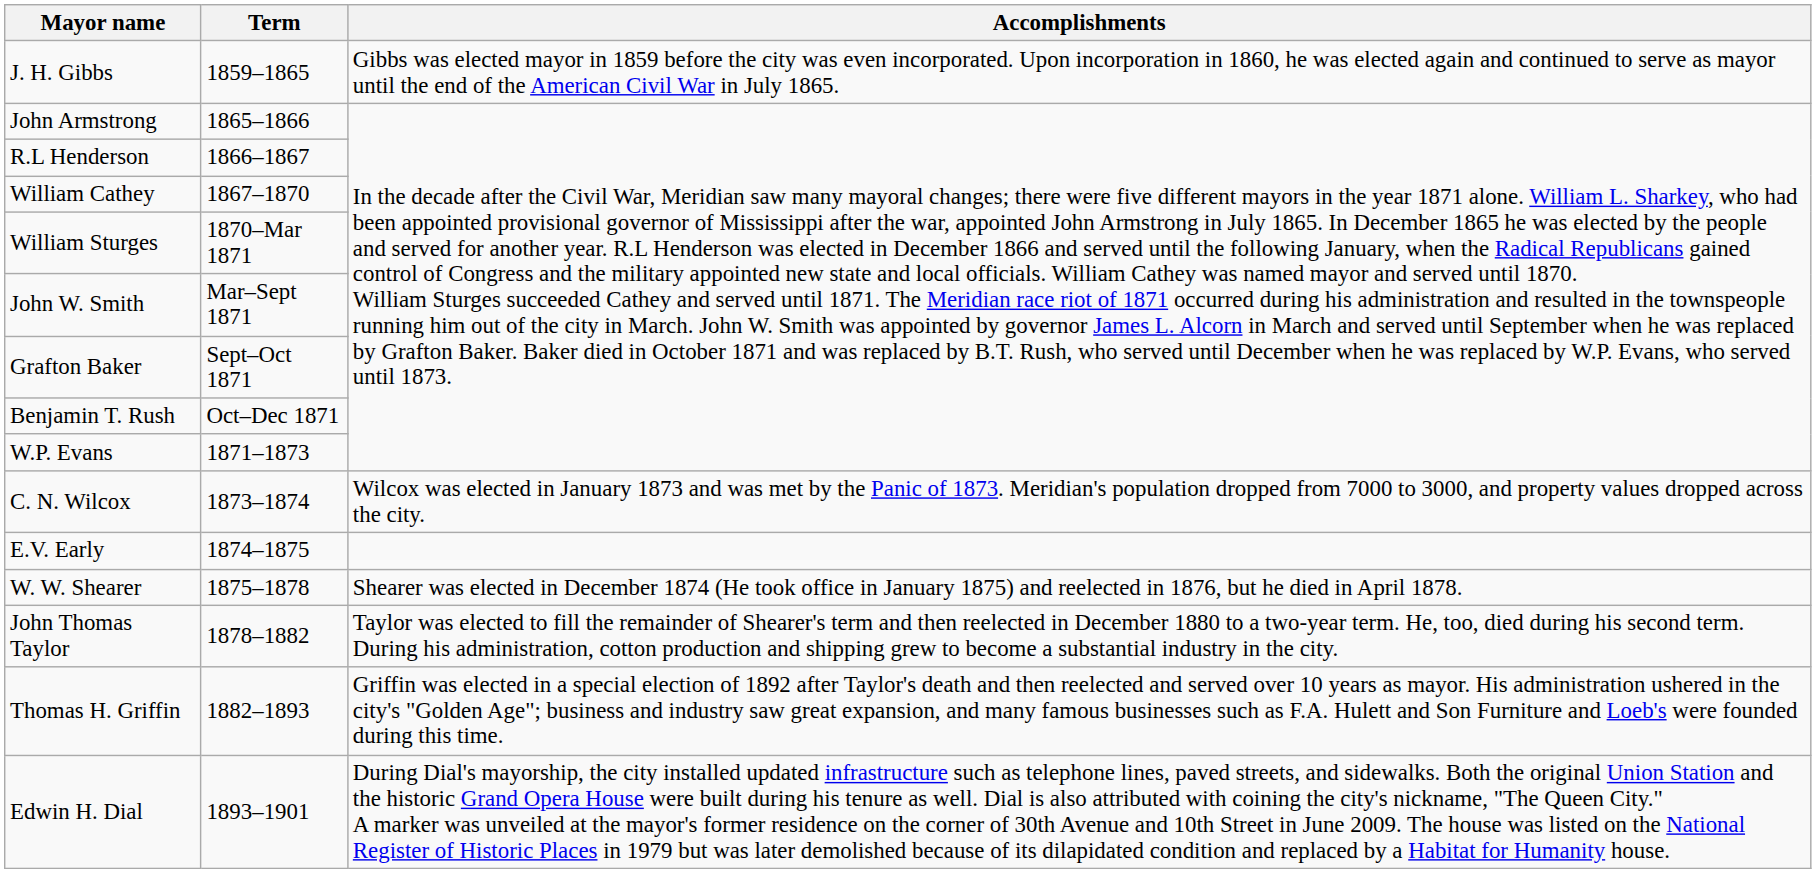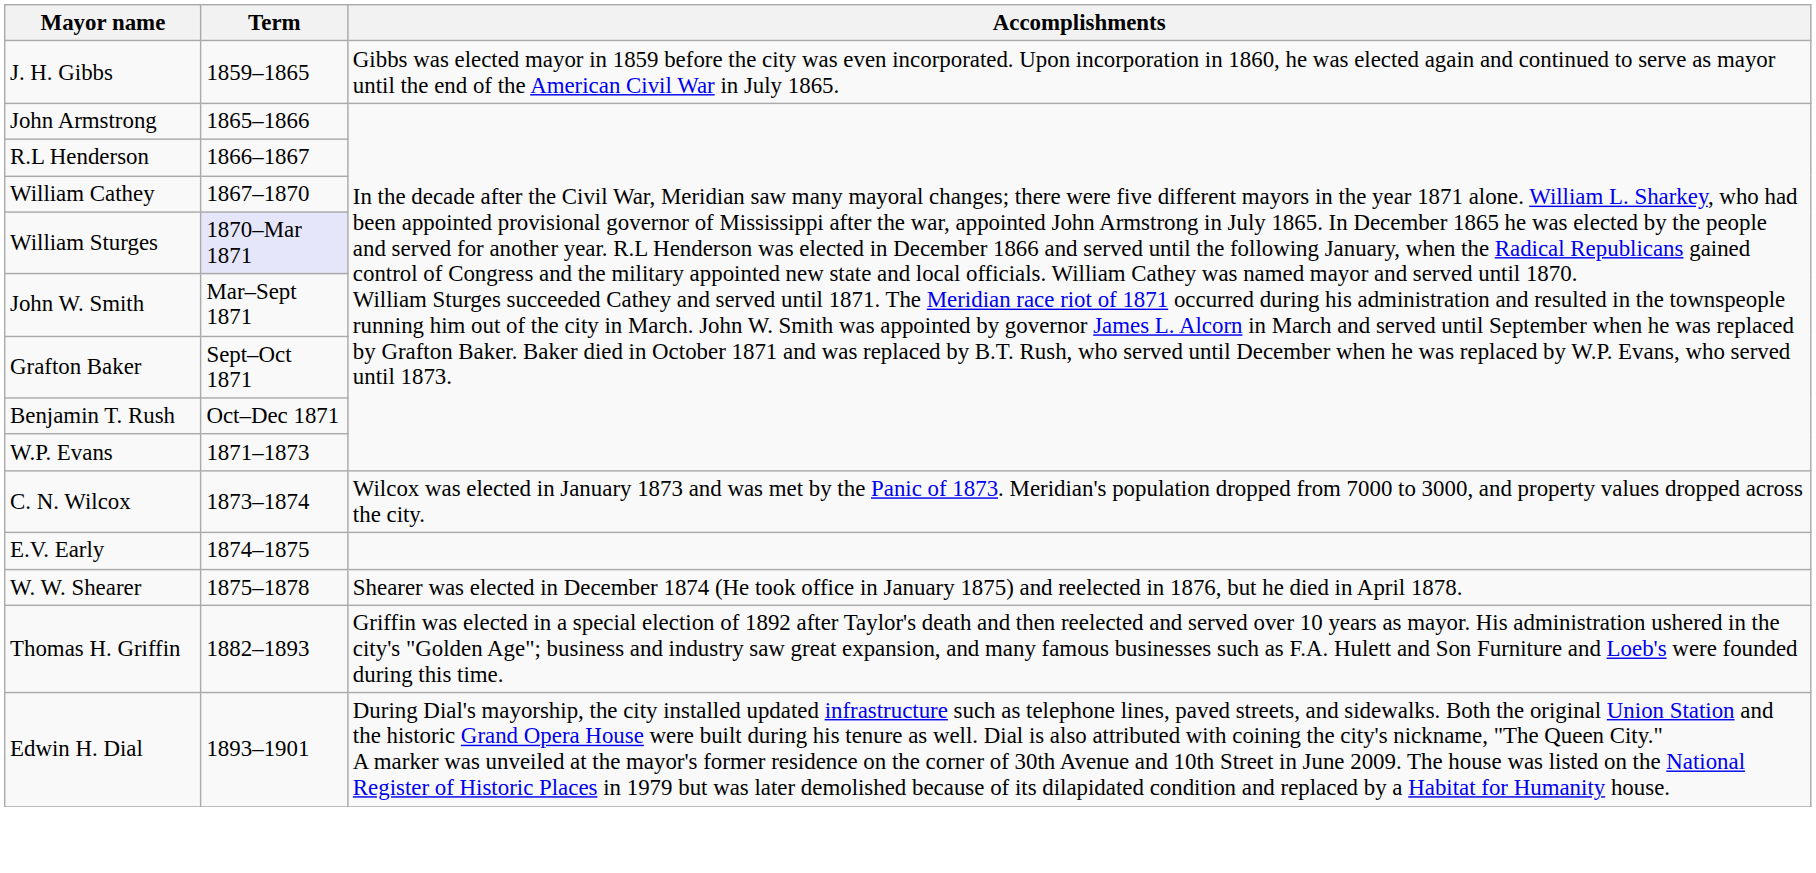William Sturges | Term: no background -> lavender background
- row: John Thomas Taylor | 1878–1882 | Taylor was elected to fill the remainder of Shearer's term and then reelected in December 1880 to a two-year term. He, too, died during his second term. During his administration, cotton production and shipping grew to become a substantial industry in the city.
